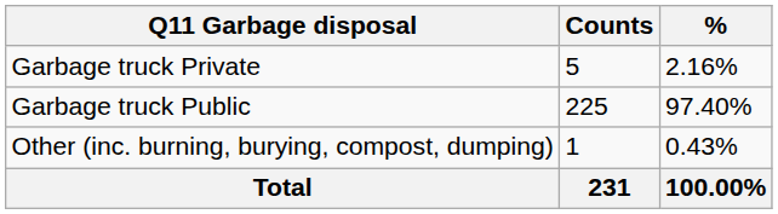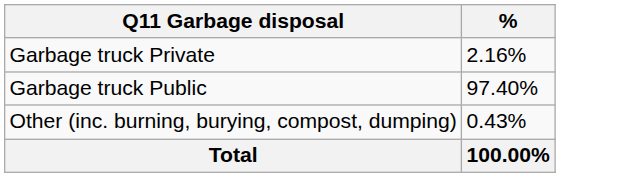- column: Counts | 5 | 225 | 1 | 231
